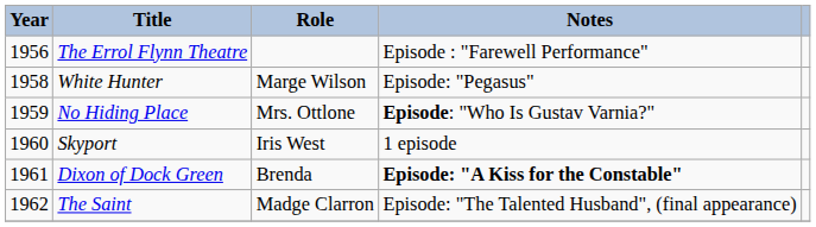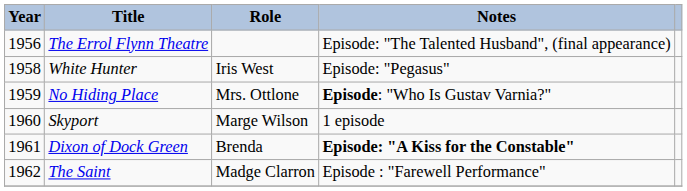The Errol Flynn Theatre | Notes: Episode : "Farewell Performance" -> Episode: "The Talented Husband", (final appearance)
White Hunter | Role: Marge Wilson -> Iris West
Skyport | Role: Iris West -> Marge Wilson
The Saint | Notes: Episode: "The Talented Husband", (final appearance) -> Episode : "Farewell Performance"
